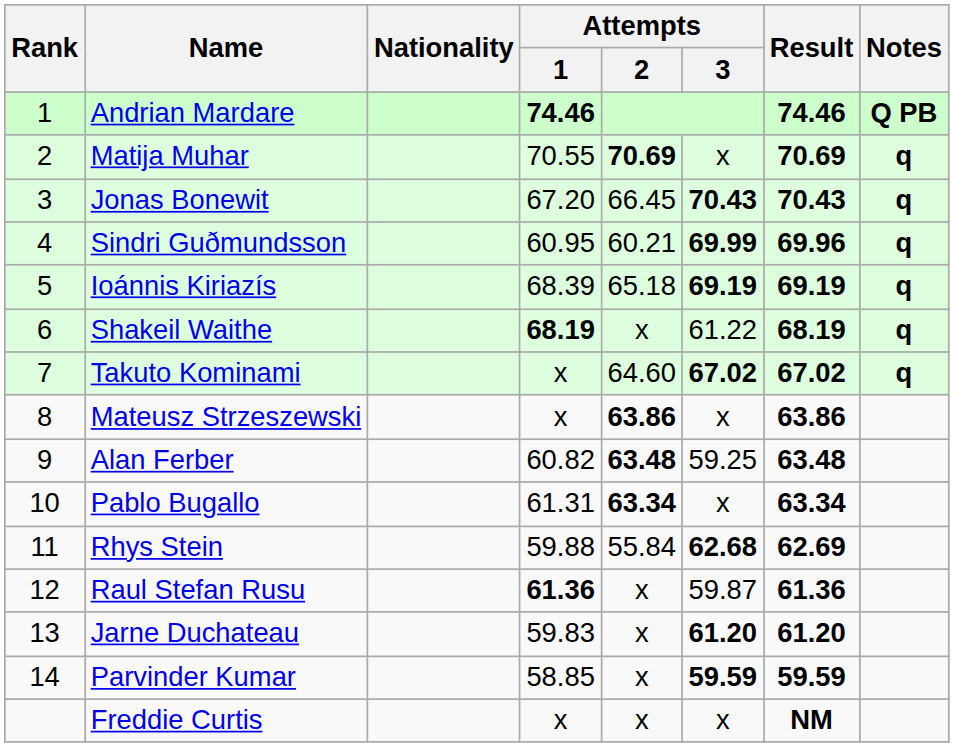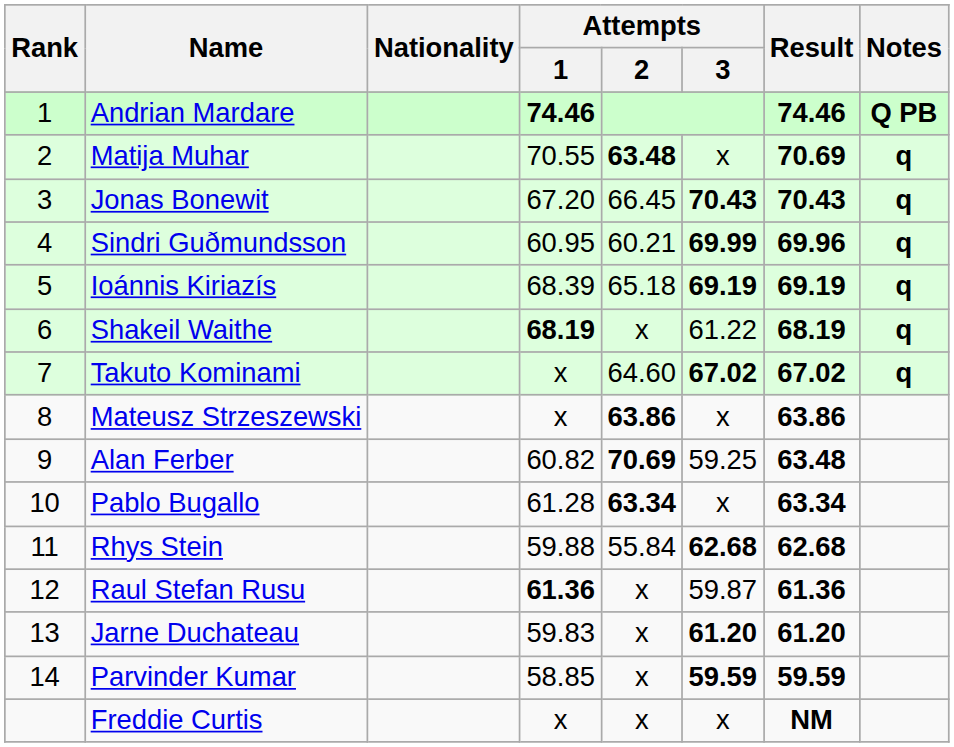Matija Muhar | Attempts / 2: 70.69 -> 63.48
Alan Ferber | Attempts / 2: 63.48 -> 70.69
Pablo Bugallo | Attempts / 1: 61.31 -> 61.28
Rhys Stein | Result: 62.69 -> 62.68
